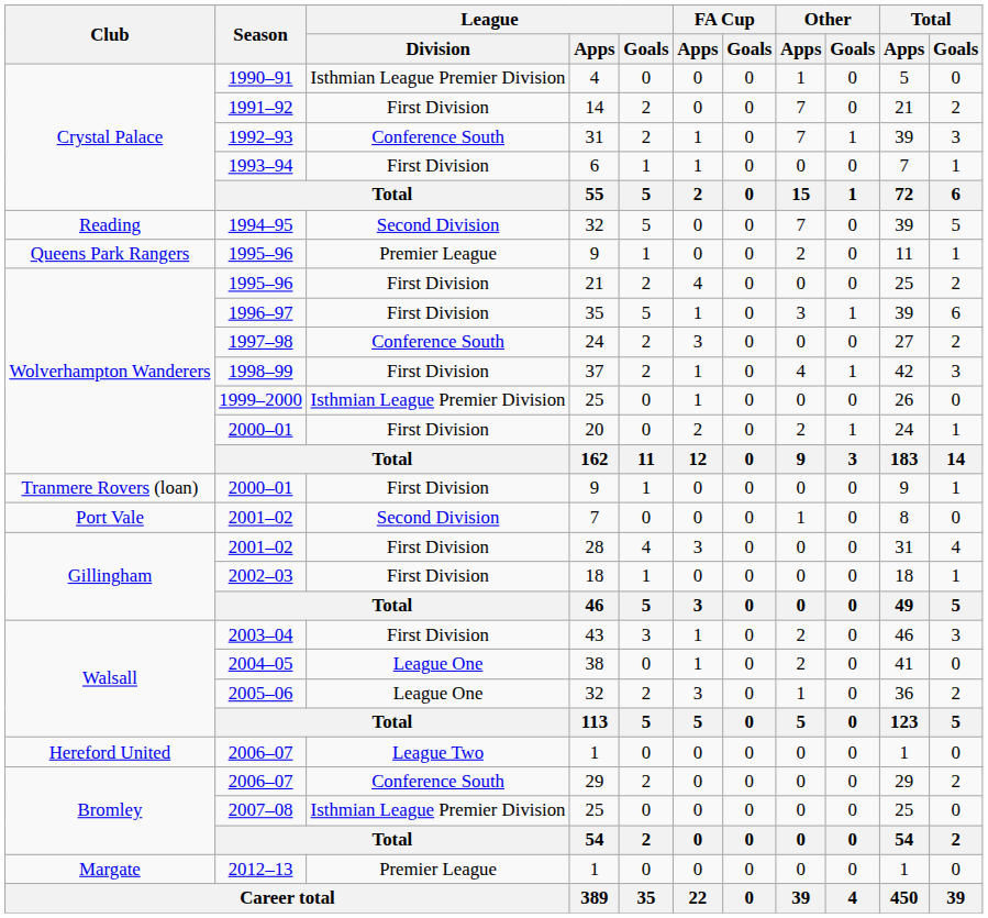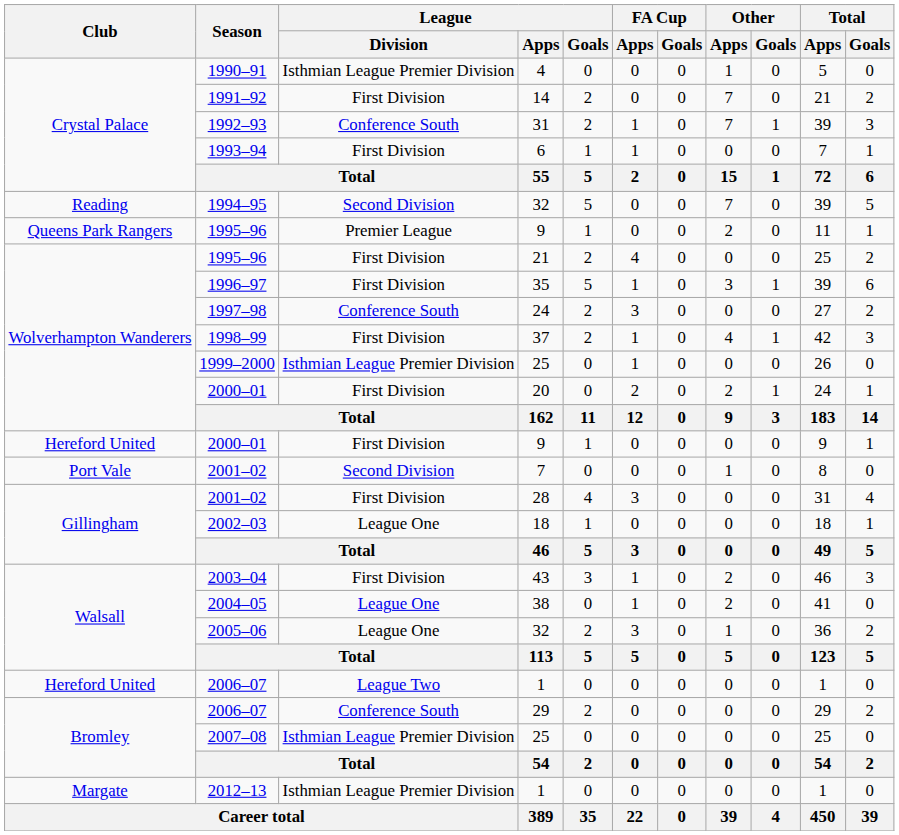2000–01 / 9 | Club: Tranmere Rovers (loan) -> Hereford United
2002–03 | League / Division: First Division -> League One
2012–13 | League / Division: Premier League -> Isthmian League Premier Division
